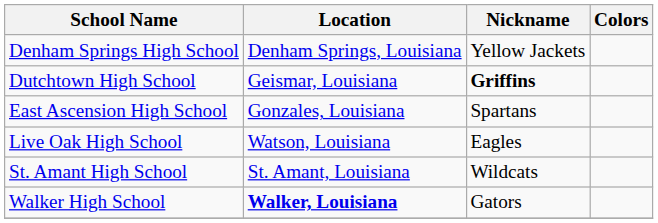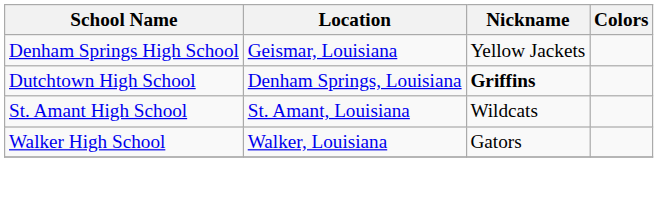Denham Springs High School | Location: Denham Springs, Louisiana -> Geismar, Louisiana
Dutchtown High School | Location: Geismar, Louisiana -> Denham Springs, Louisiana
- row: East Ascension High School | Gonzales, Louisiana | Spartans
- row: Live Oak High School | Watson, Louisiana | Eagles
Walker High School | Location: bold -> normal
